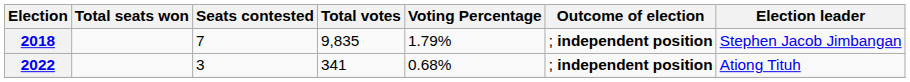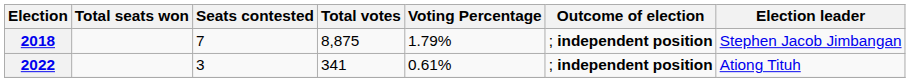2018 | Total votes: 9,835 -> 8,875
2022 | Voting Percentage: 0.68% -> 0.61%
